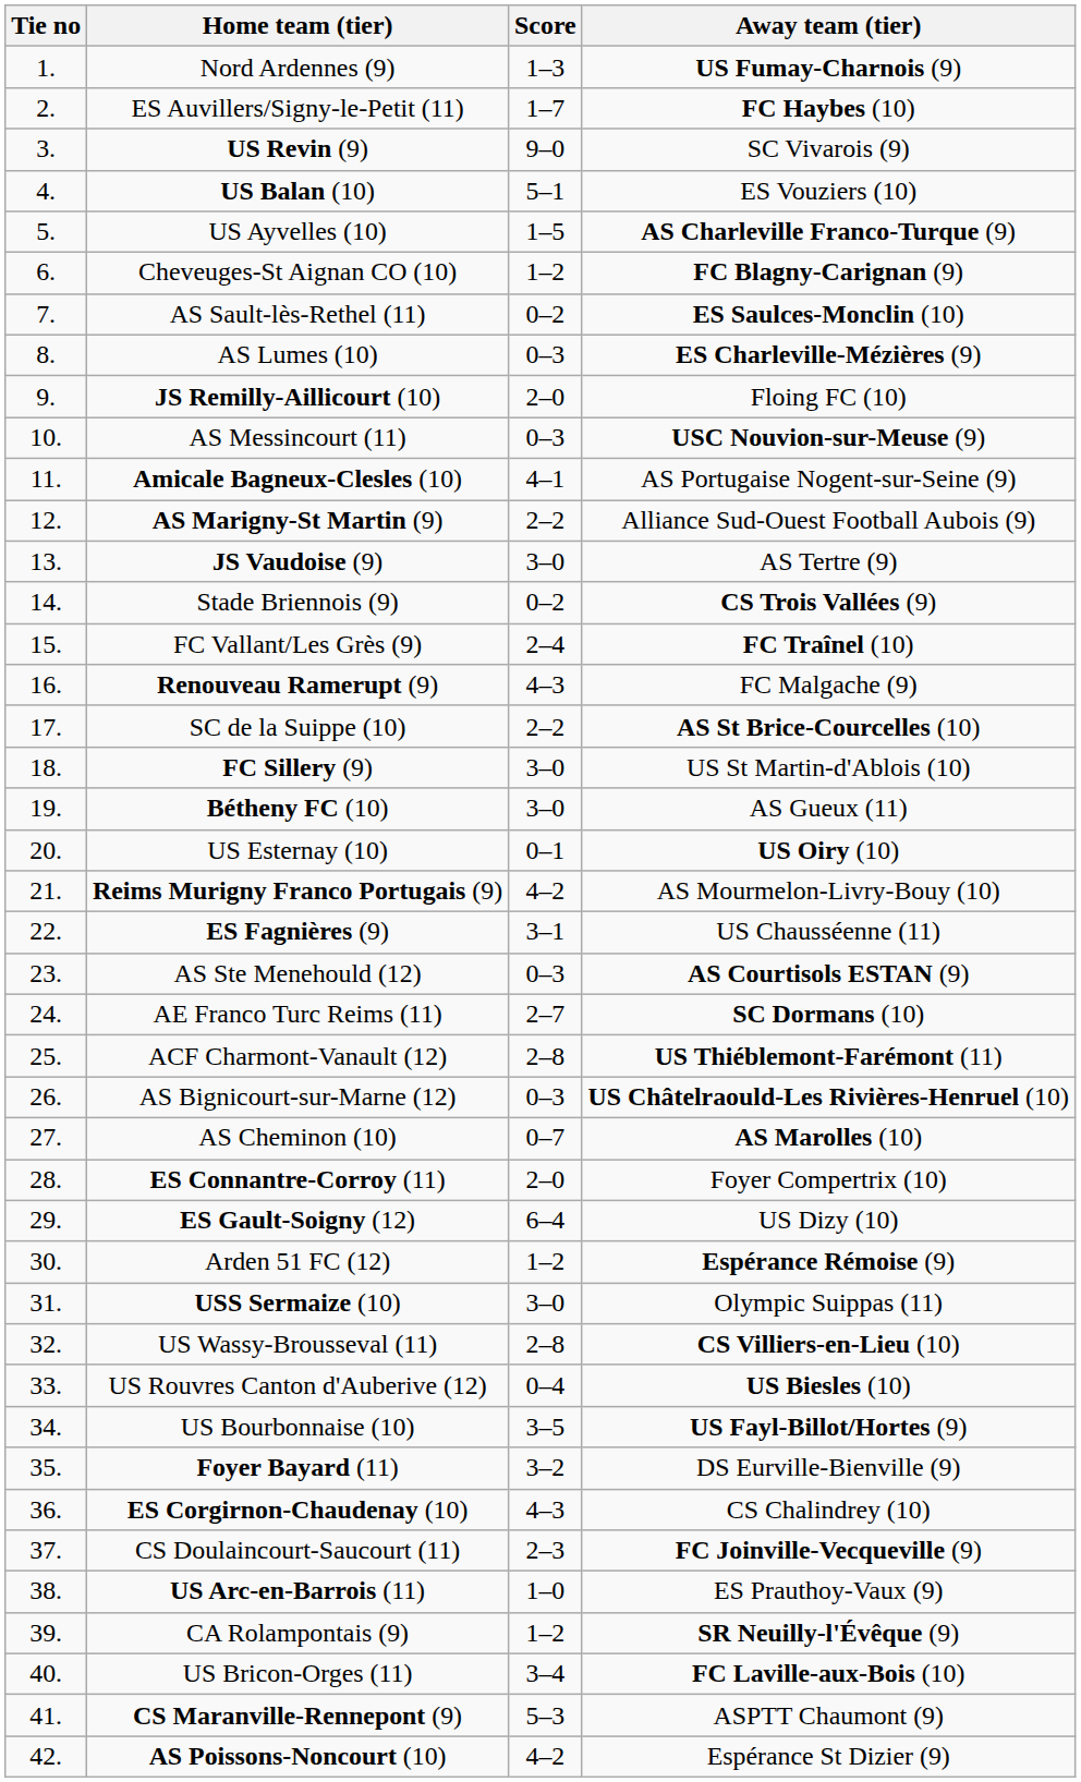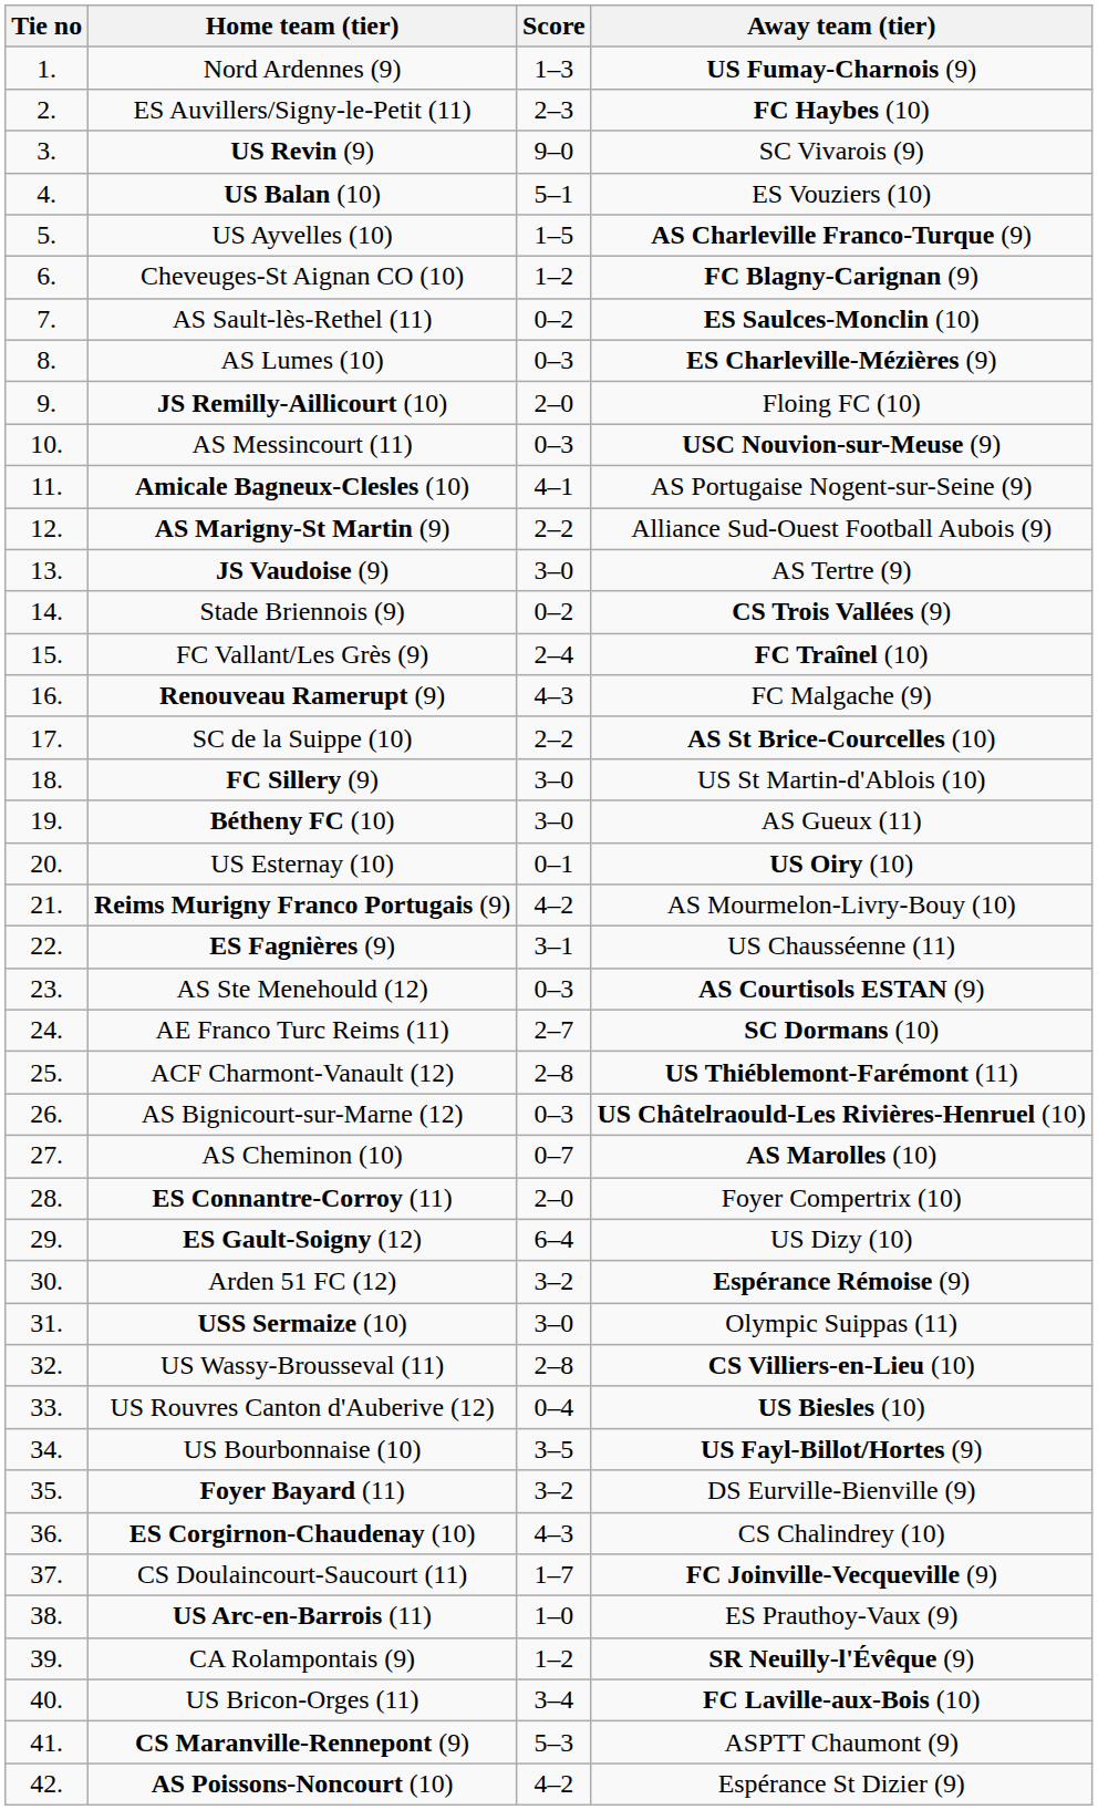ES Auvillers/Signy-le-Petit (11) | Score: 1–7 -> 2–3
Arden 51 FC (12) | Score: 1–2 -> 3–2
CS Doulaincourt-Saucourt (11) | Score: 2–3 -> 1–7
